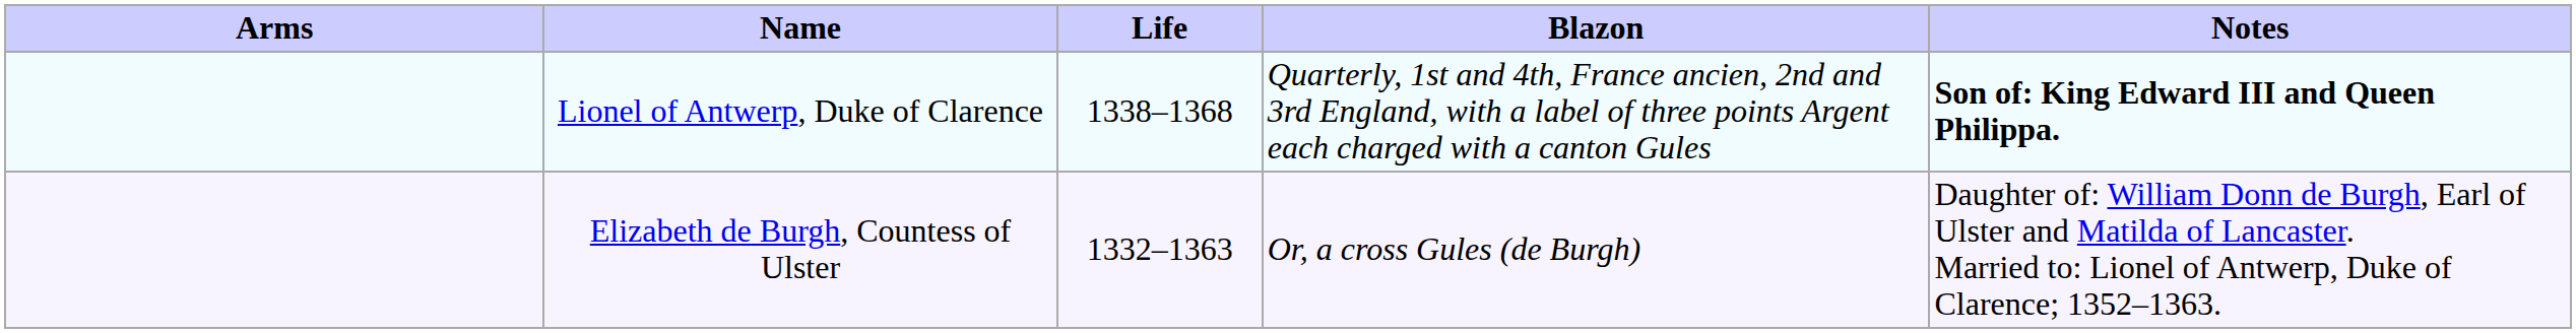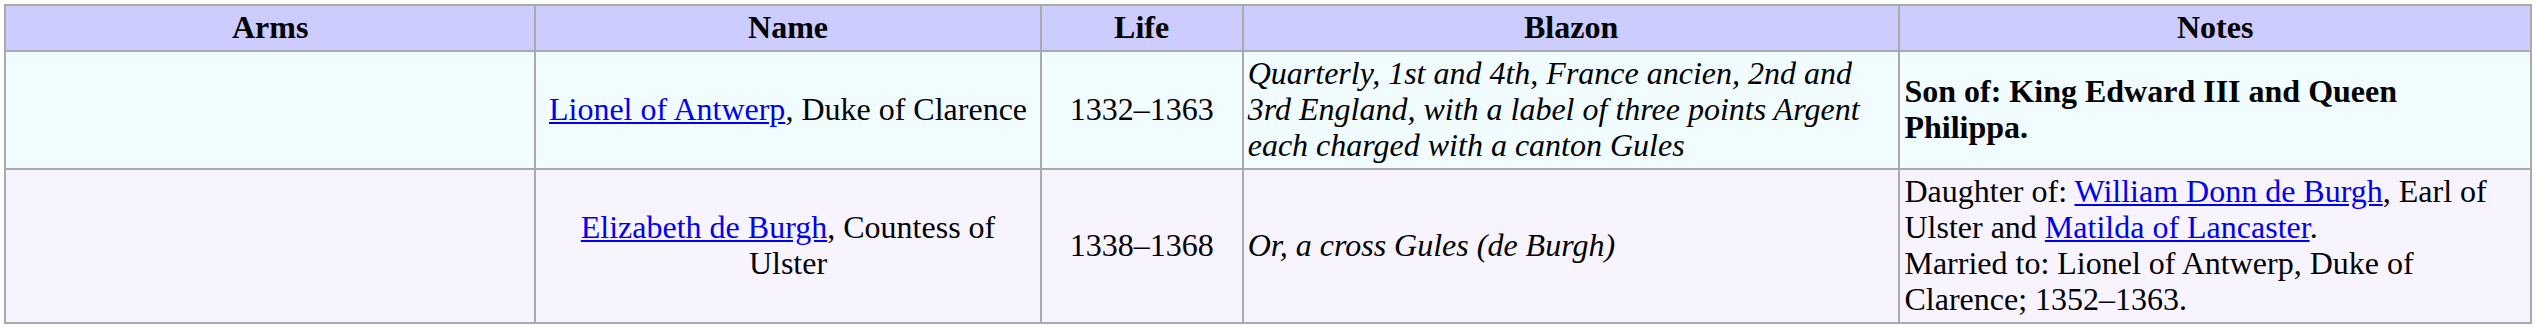Lionel of Antwerp, Duke of Clarence | Life: 1338–1368 -> 1332–1363
Elizabeth de Burgh, Countess of Ulster | Life: 1332–1363 -> 1338–1368
